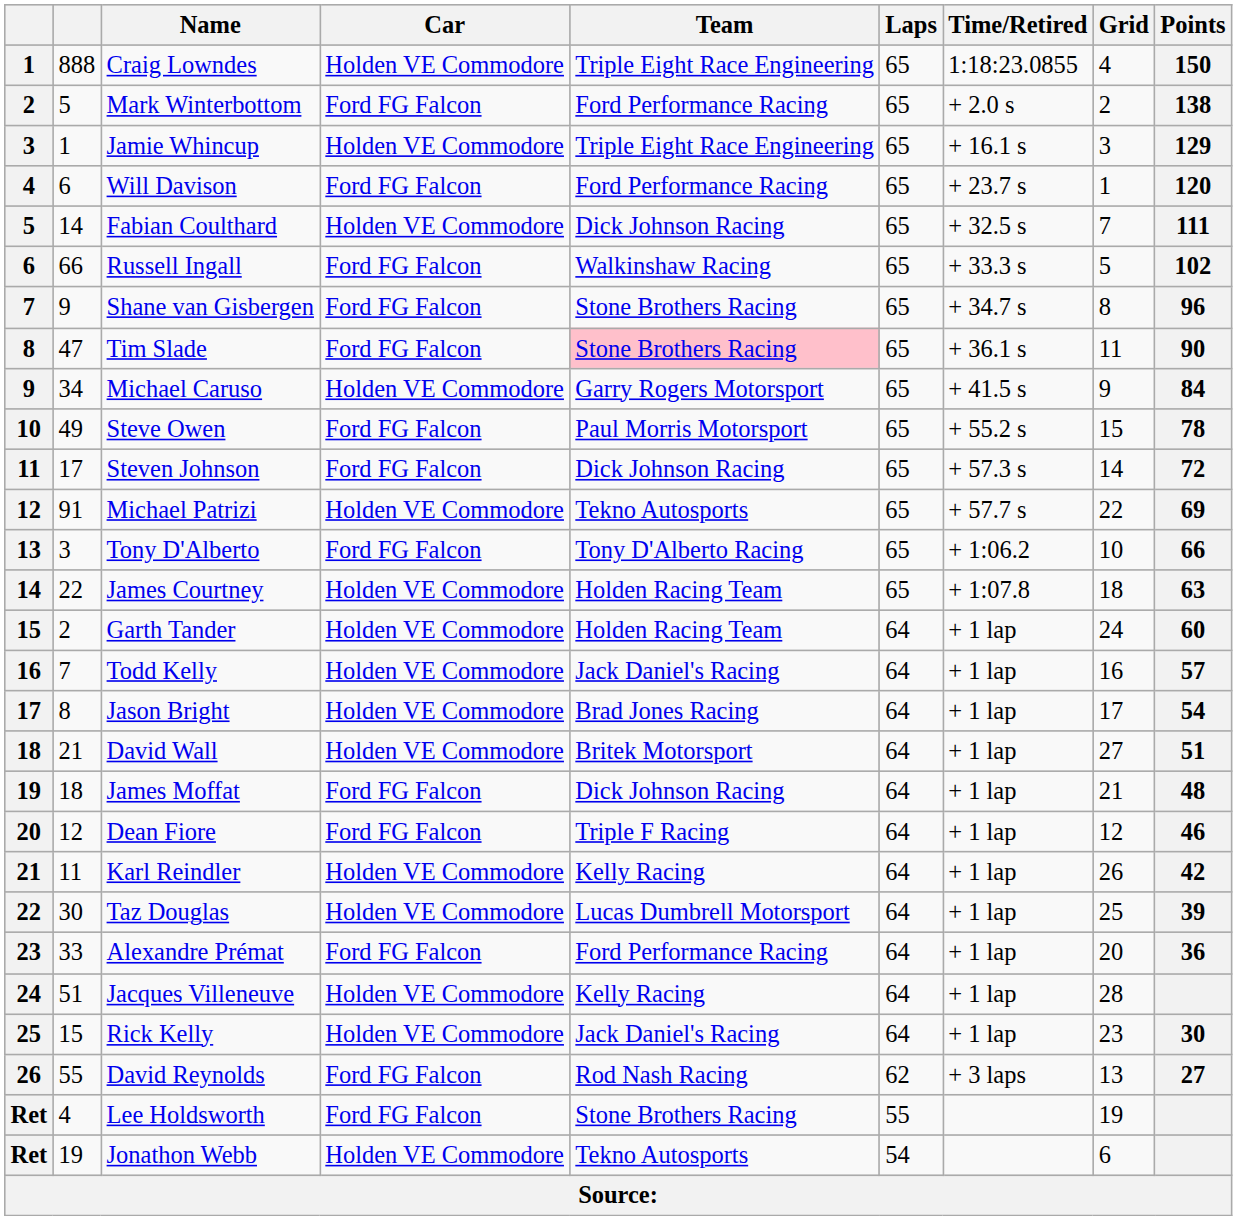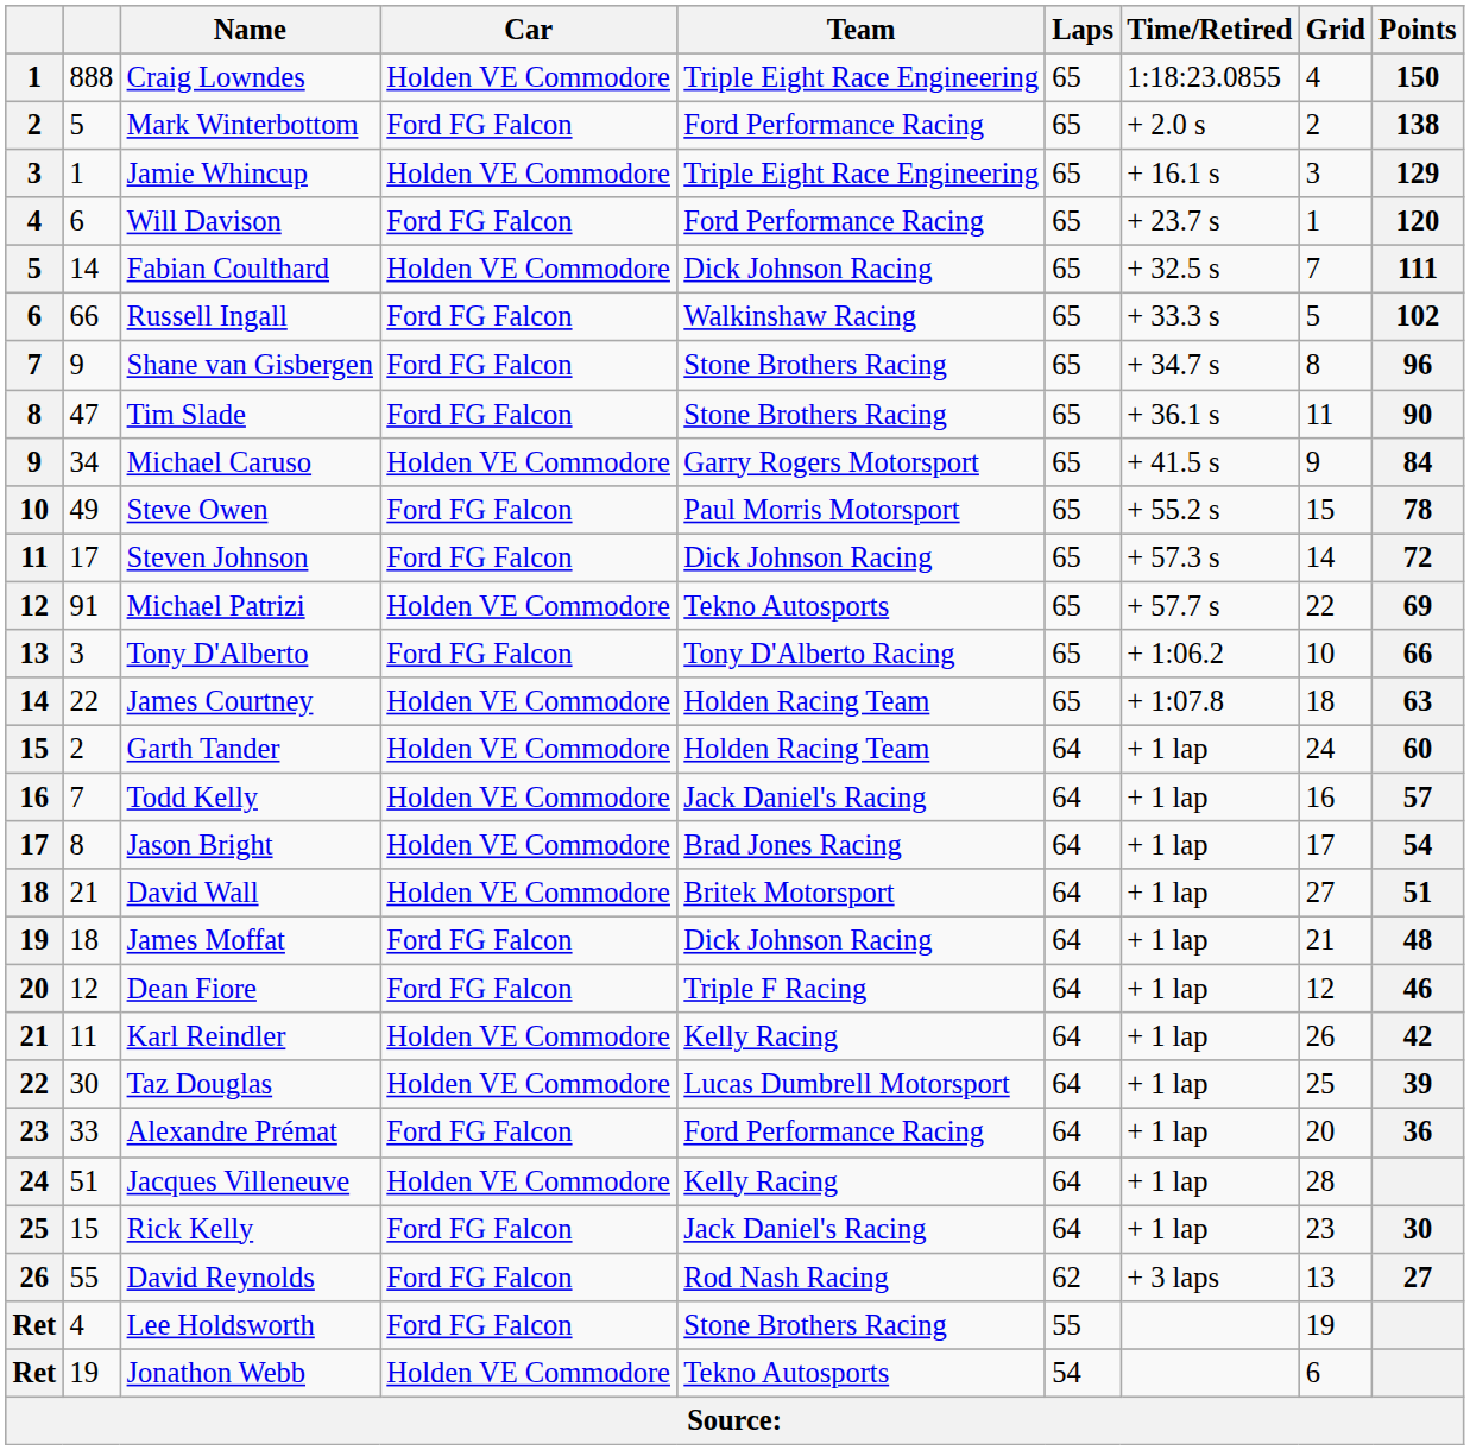Tim Slade | Team: pink background -> no background
Rick Kelly | Car: Holden VE Commodore -> Ford FG Falcon
